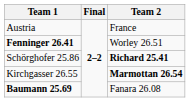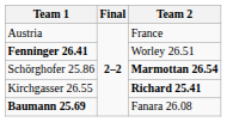Schörghofer 25.86 | Team 2: Richard 25.41 -> Marmottan 26.54
Kirchgasser 26.55 | Team 2: Marmottan 26.54 -> Richard 25.41
